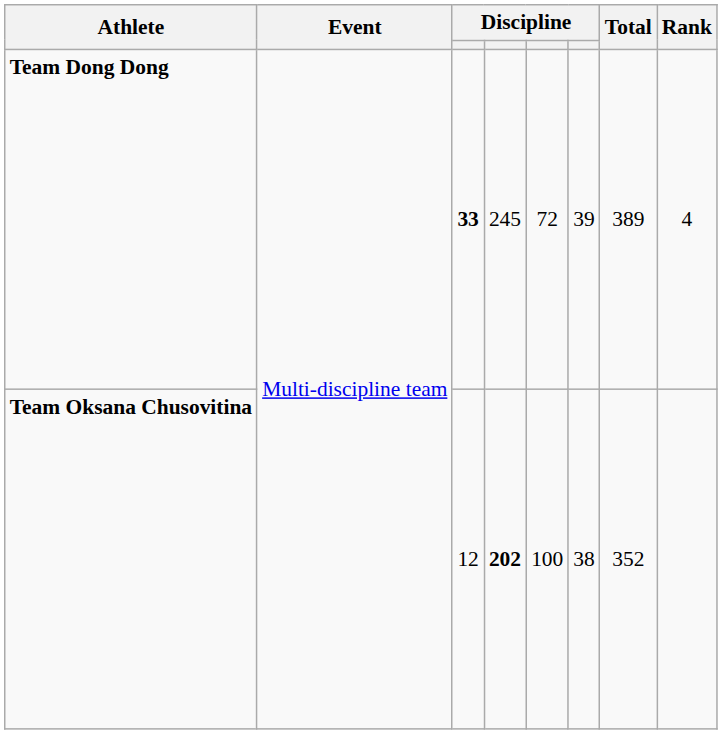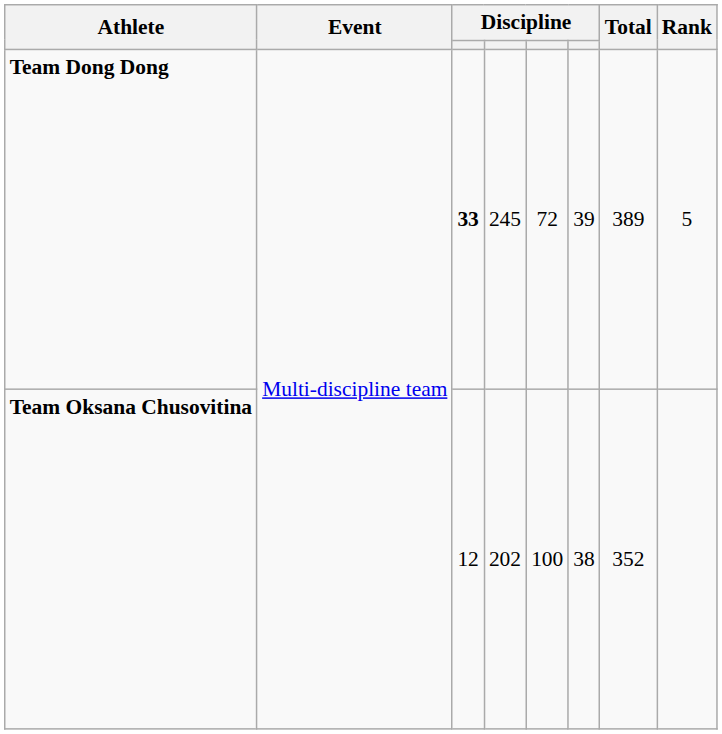Team Dong Dong | Rank: 4 -> 5
Team Oksana Chusovitina | column 4: bold -> normal
